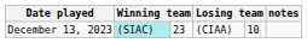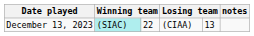December 13, 2023 | column 3: 23 -> 22
December 13, 2023 | column 5: 10 -> 13
